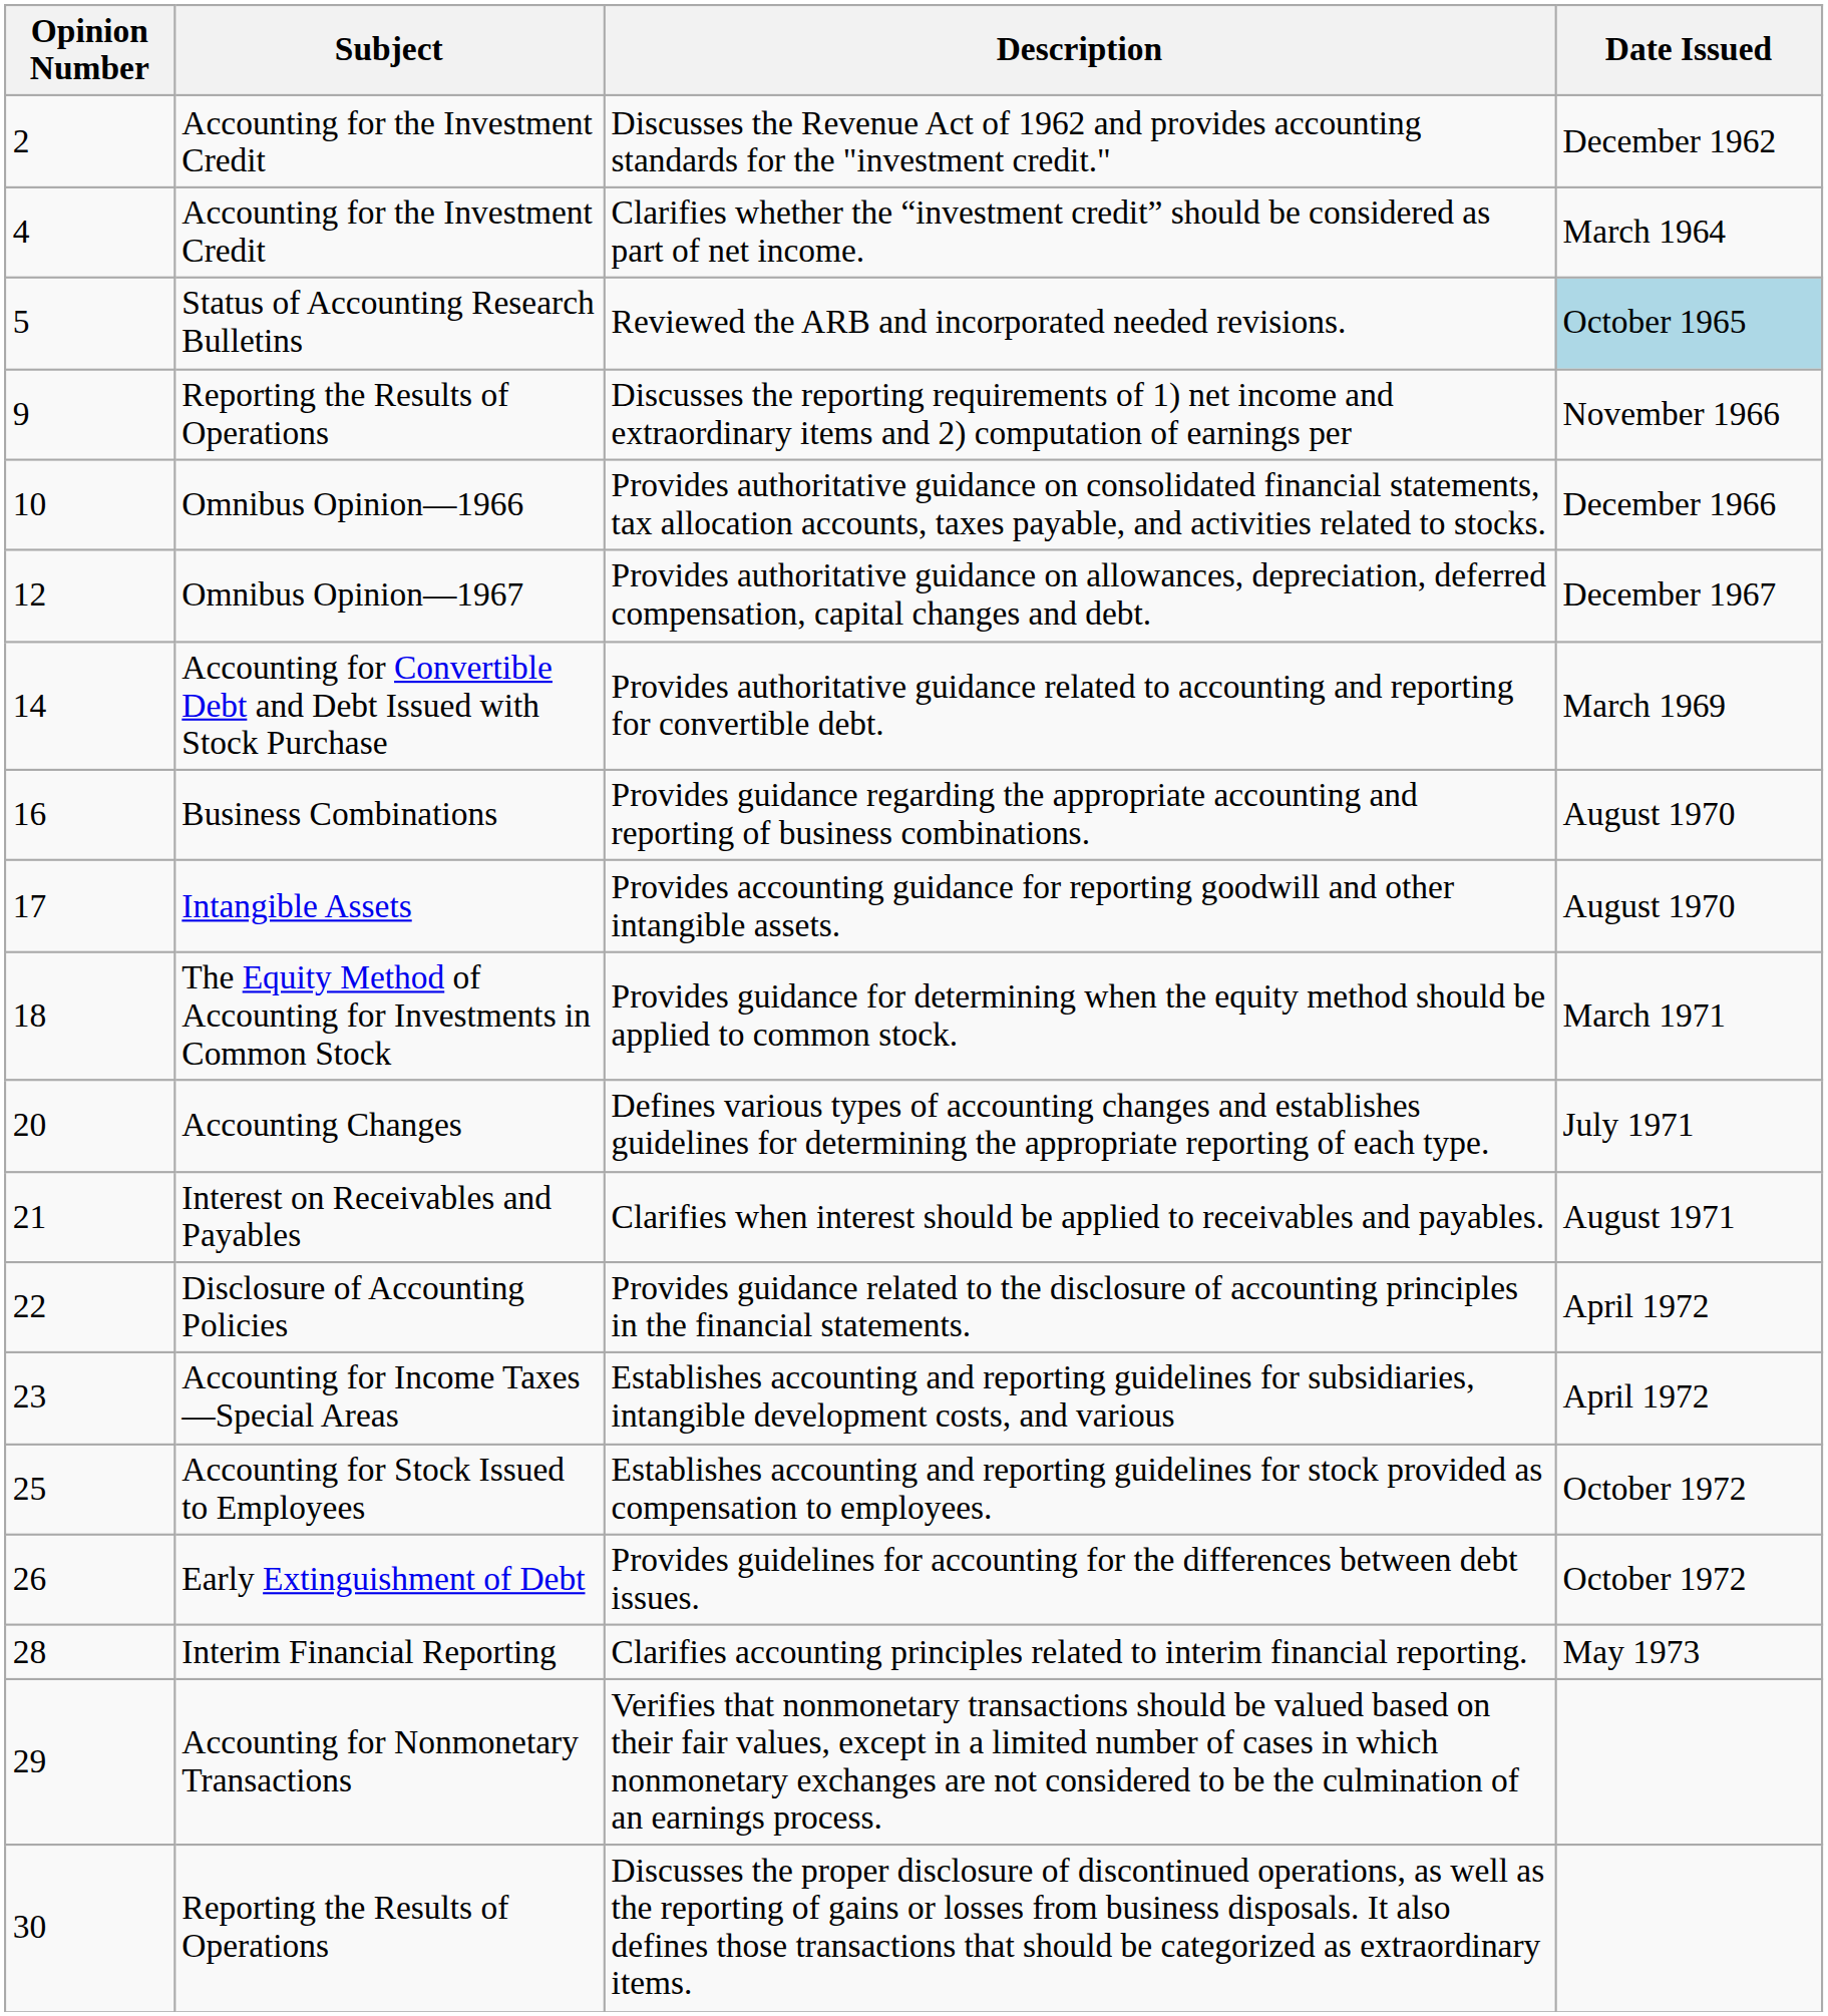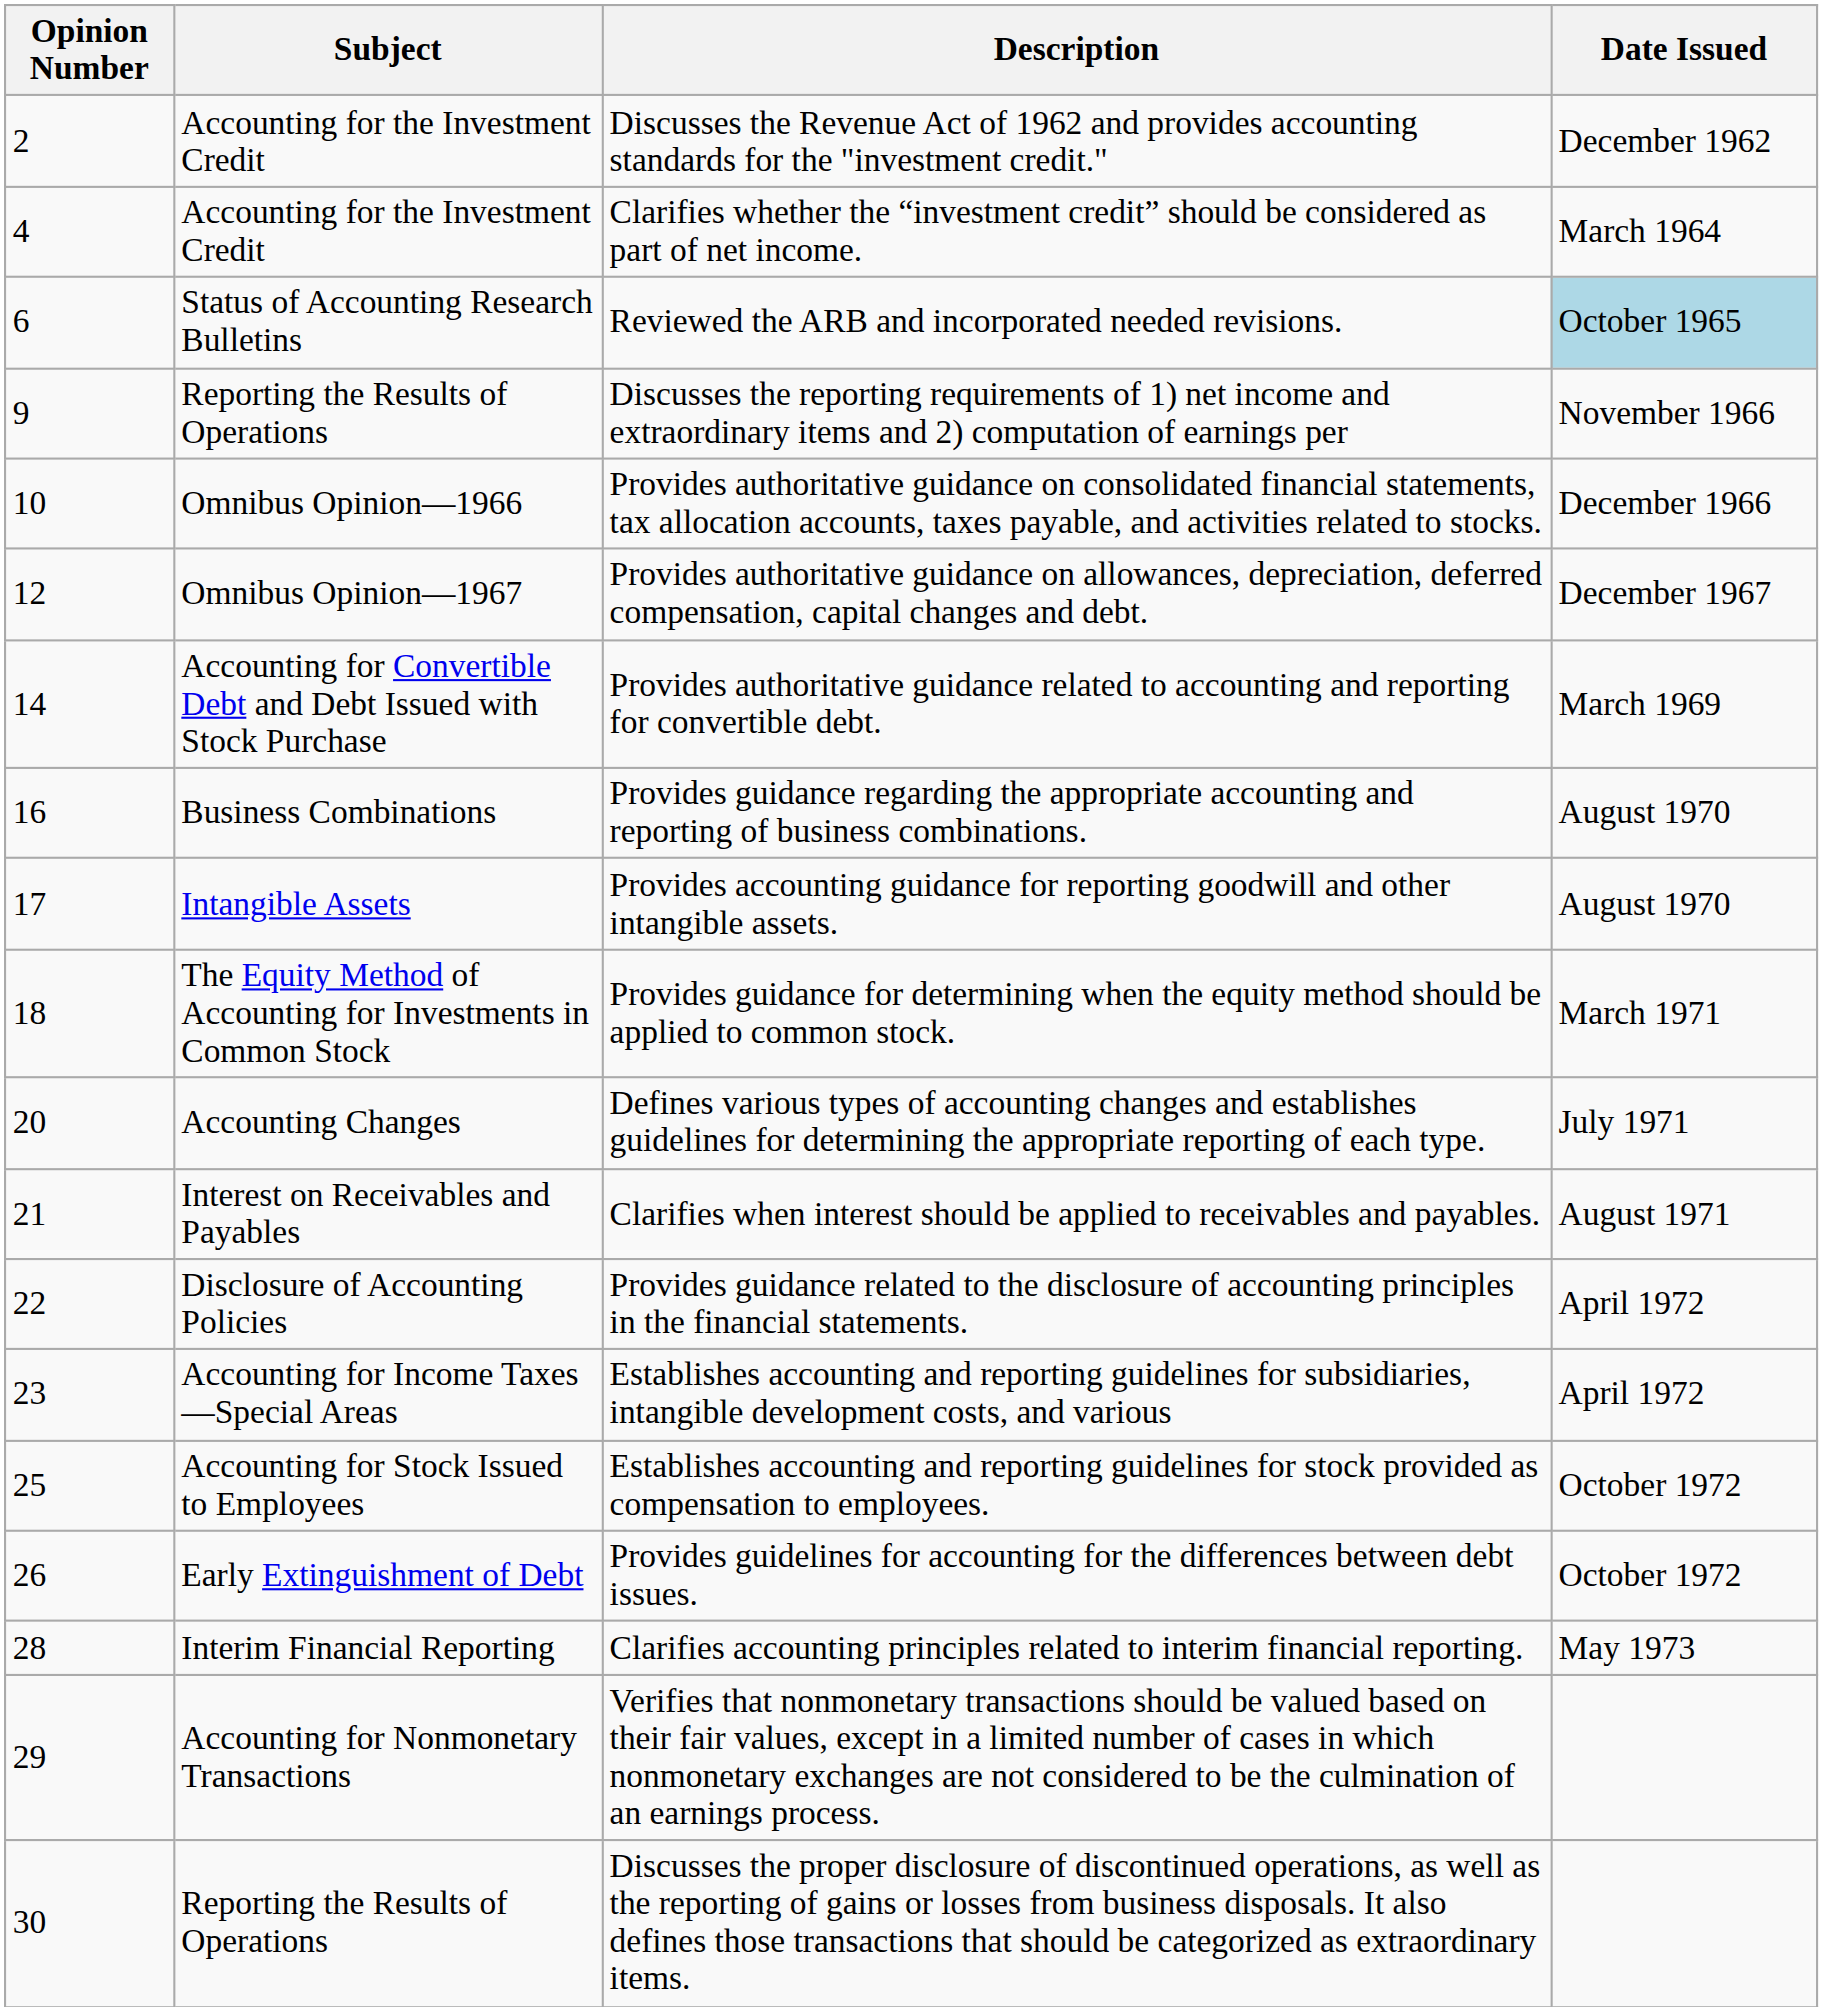Reviewed the ARB and incorporated needed revisions. | Opinion Number: 5 -> 6
